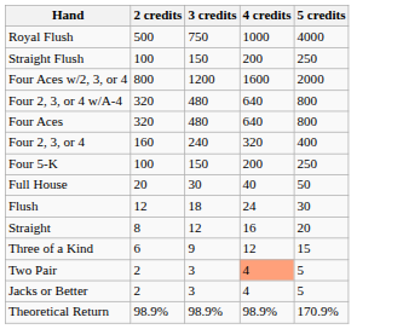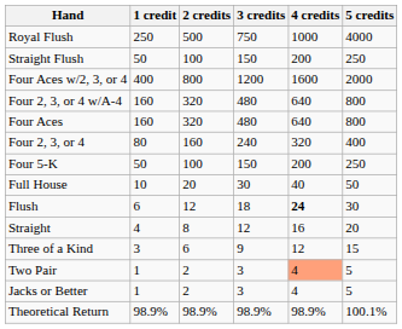+ column: 1 credit | 250 | 50 | 400 | 160 | 160 | 80 | 50 | 10 | 6 | 4 | 3 | 1 | 1 | 98.9%
Flush | 4 credits: normal -> bold
Theoretical Return | 5 credits: 170.9% -> 100.1%
